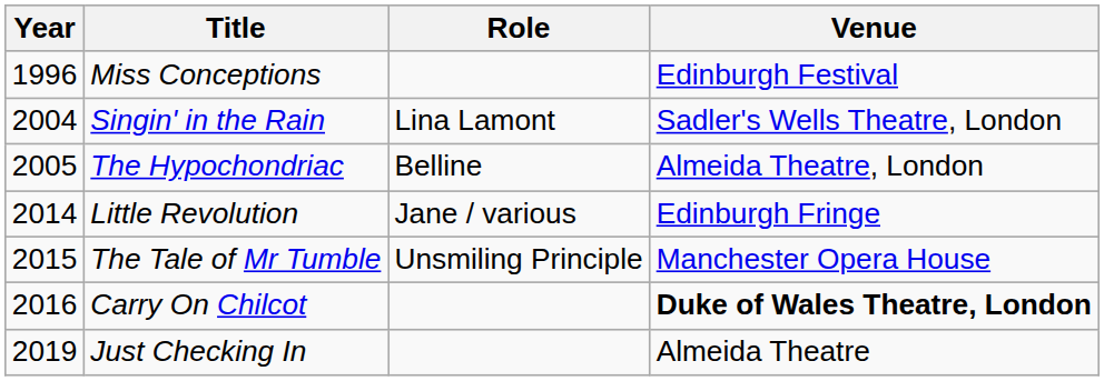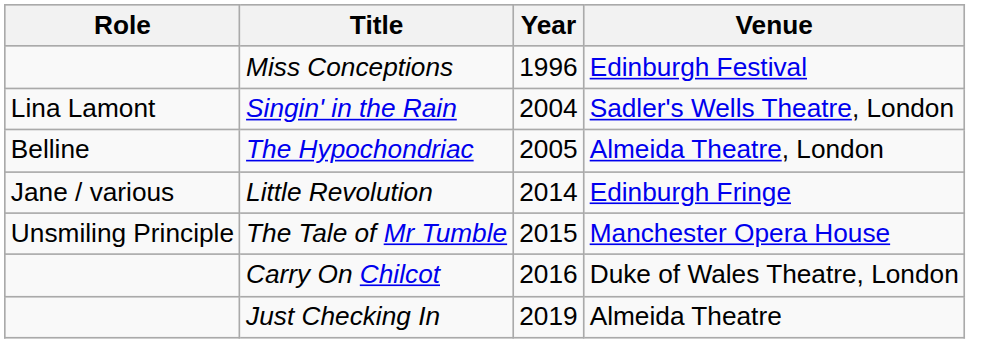columns swapped: Year <-> Role
Carry On Chilcot | Venue: bold -> normal
